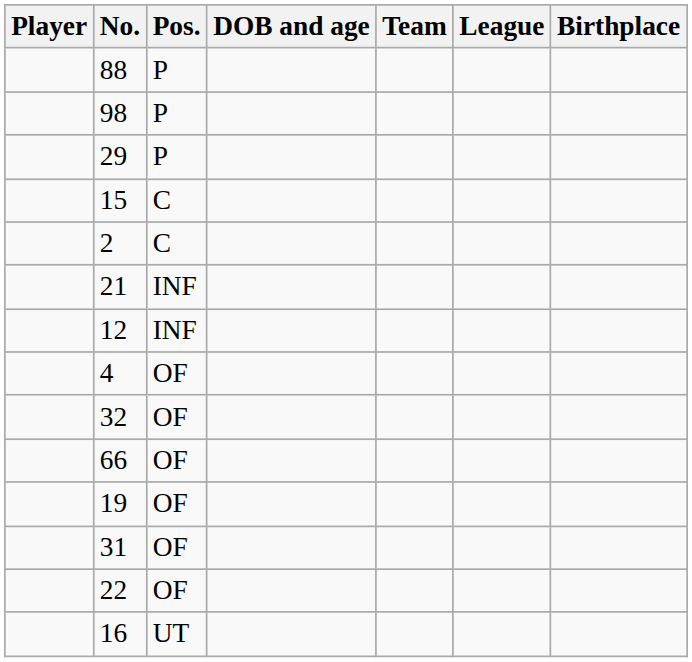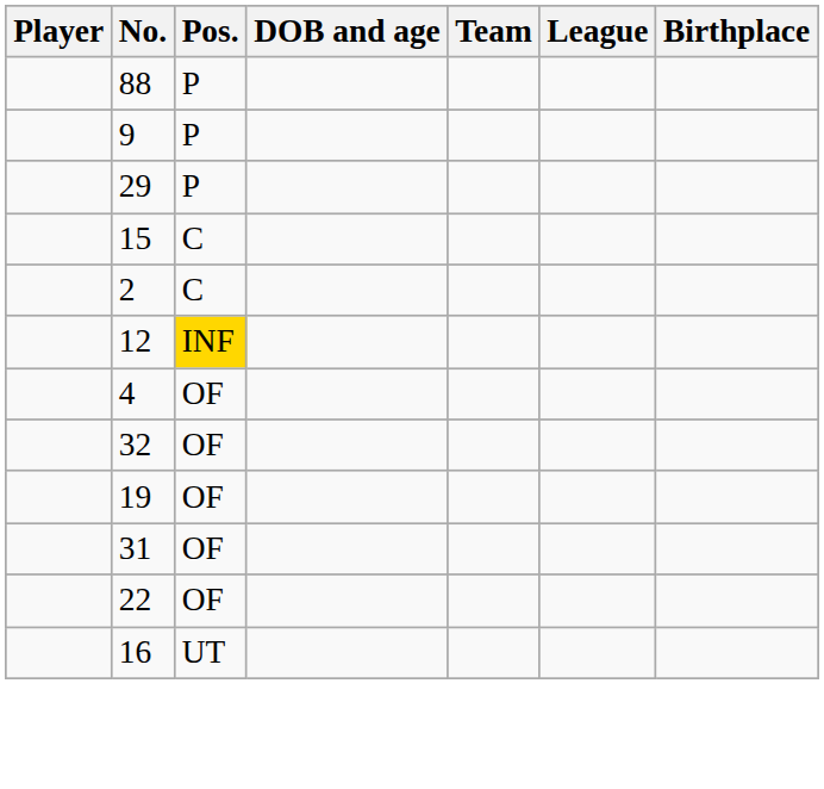- row: 98 | P
+ row: 9 | P
- row: 21 | INF
12 | Pos.: no background -> gold background
- row: 66 | OF
